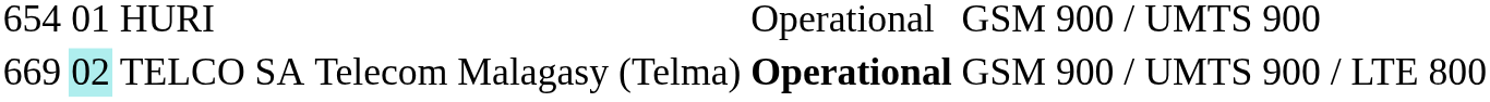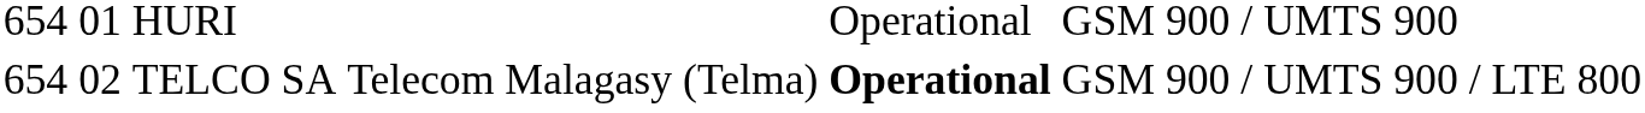TELCO SA | column 1: 669 -> 654
TELCO SA | column 2: paleturquoise background -> no background
